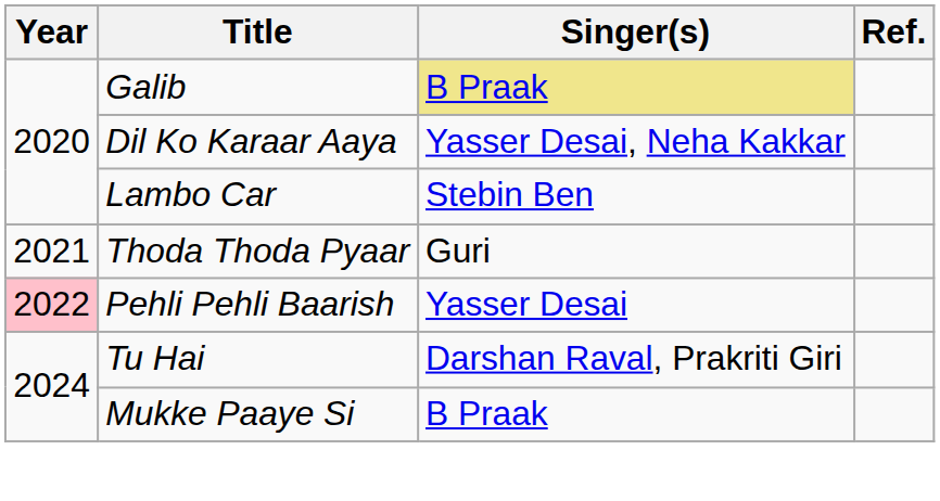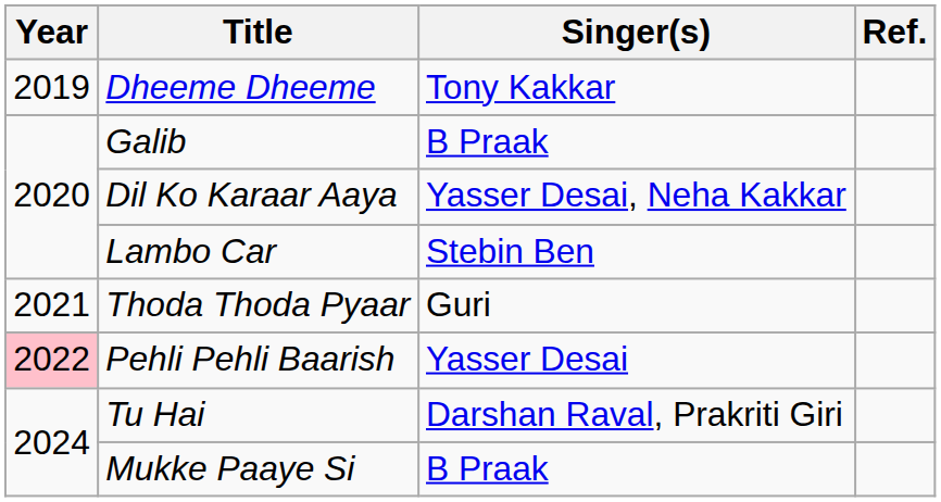+ row: 2019 | Dheeme Dheeme | Tony Kakkar
Galib | Singer(s): khaki background -> no background
